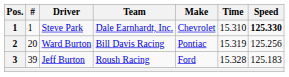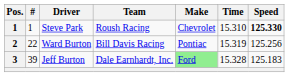Steve Park | Team: Dale Earnhardt, Inc. -> Roush Racing
Ward Burton | #: 20 -> 22
Jeff Burton | Team: Roush Racing -> Dale Earnhardt, Inc.
Jeff Burton | Make: no background -> lightgreen background
